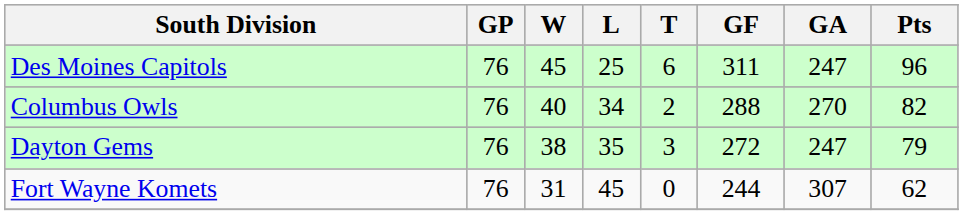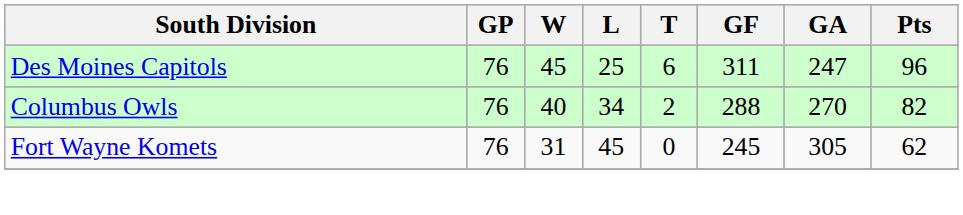- row: Dayton Gems | 76 | 38 | 35 | 3 | 272 | 247 | 79
Fort Wayne Komets | GF: 244 -> 245
Fort Wayne Komets | GA: 307 -> 305
